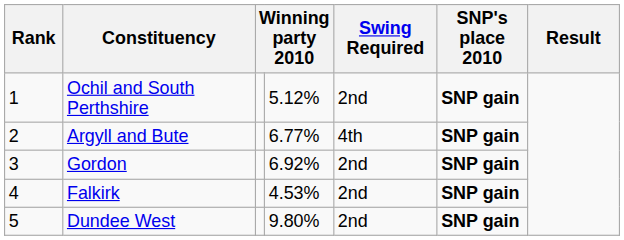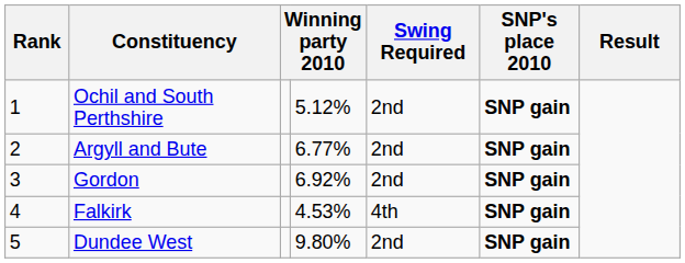Argyll and Bute | Swing Required: 4th -> 2nd
Falkirk | Swing Required: 2nd -> 4th
